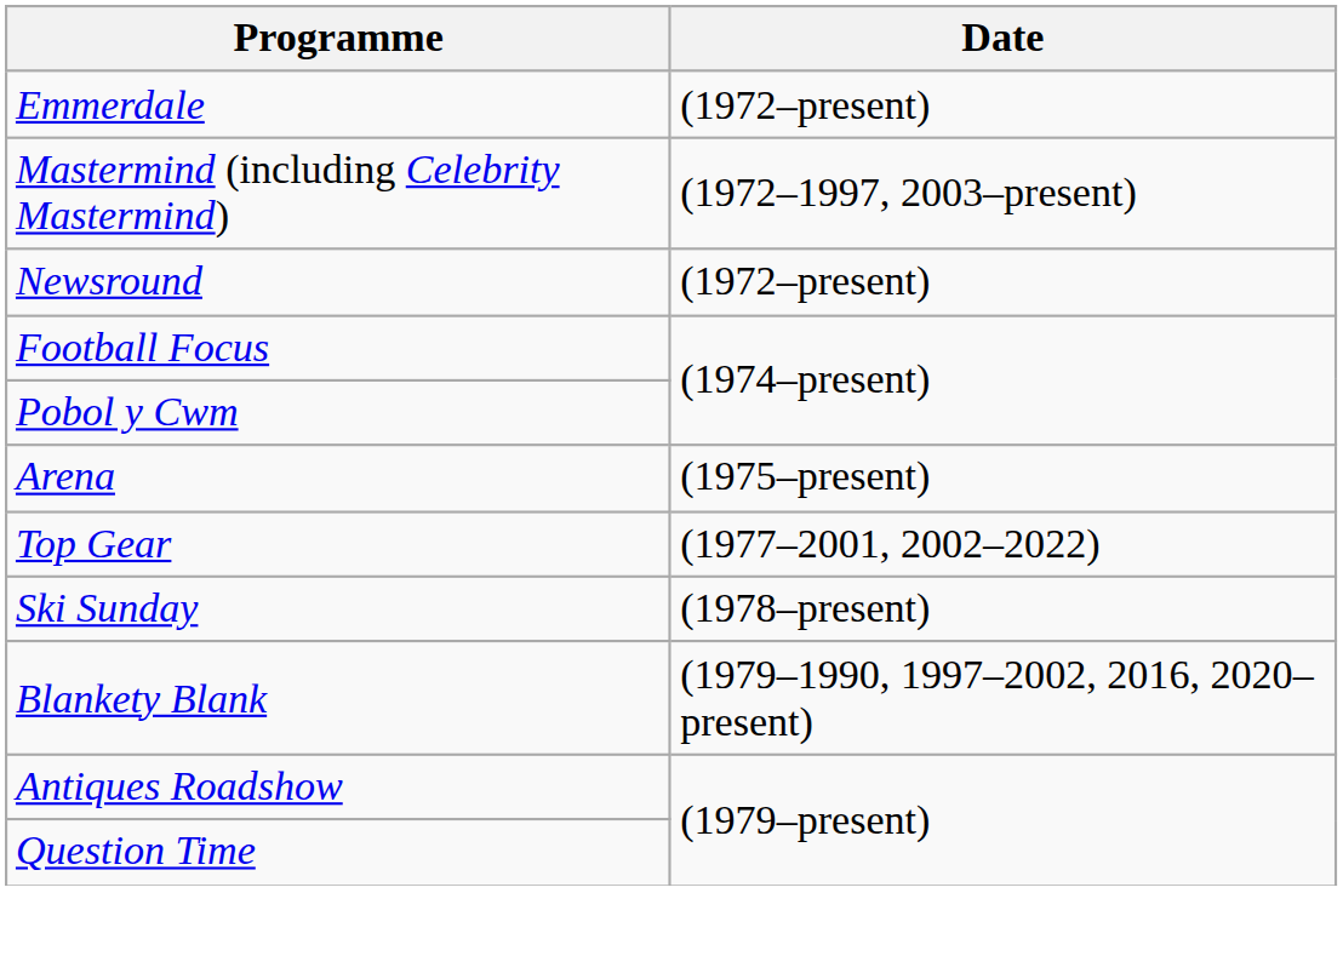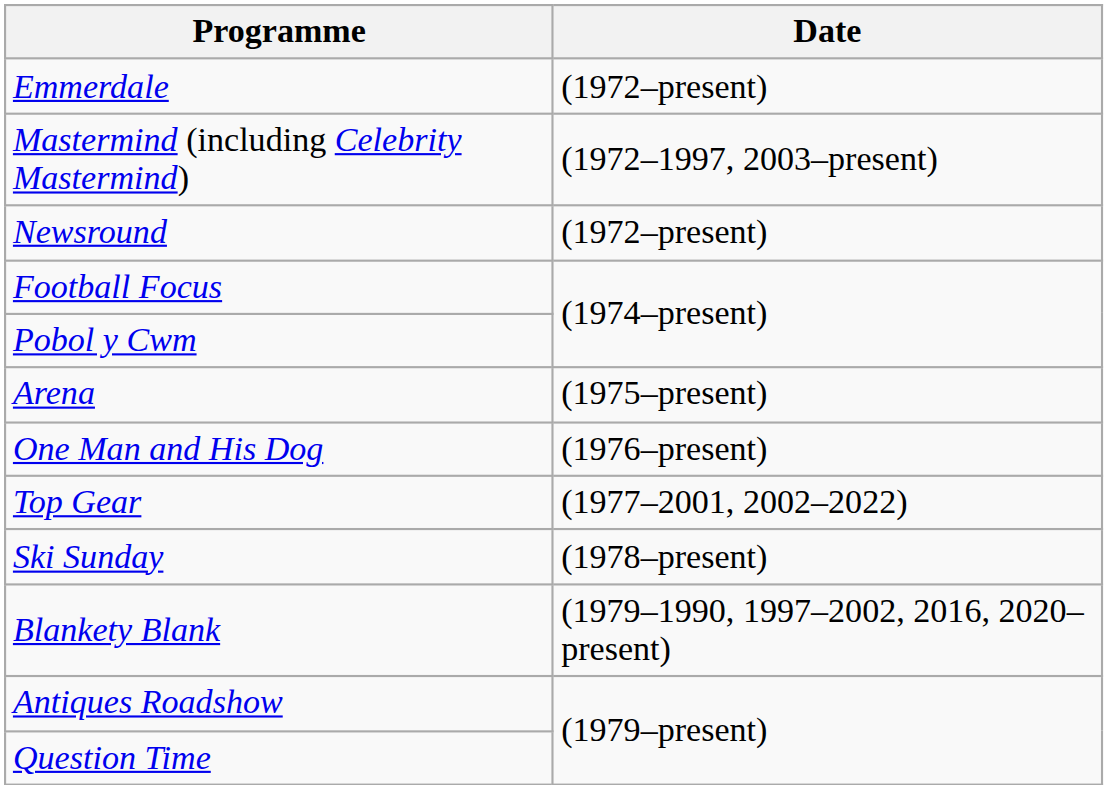+ row: One Man and His Dog | (1976–present)
